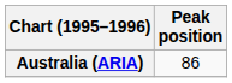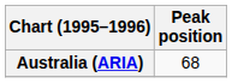Australia (ARIA) | Peak position: 86 -> 68
